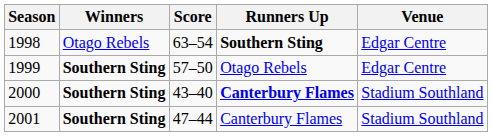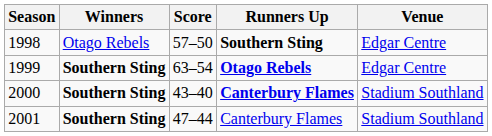1998 | Score: 63–54 -> 57–50
1999 | Score: 57–50 -> 63–54
1999 | Runners Up: normal -> bold
